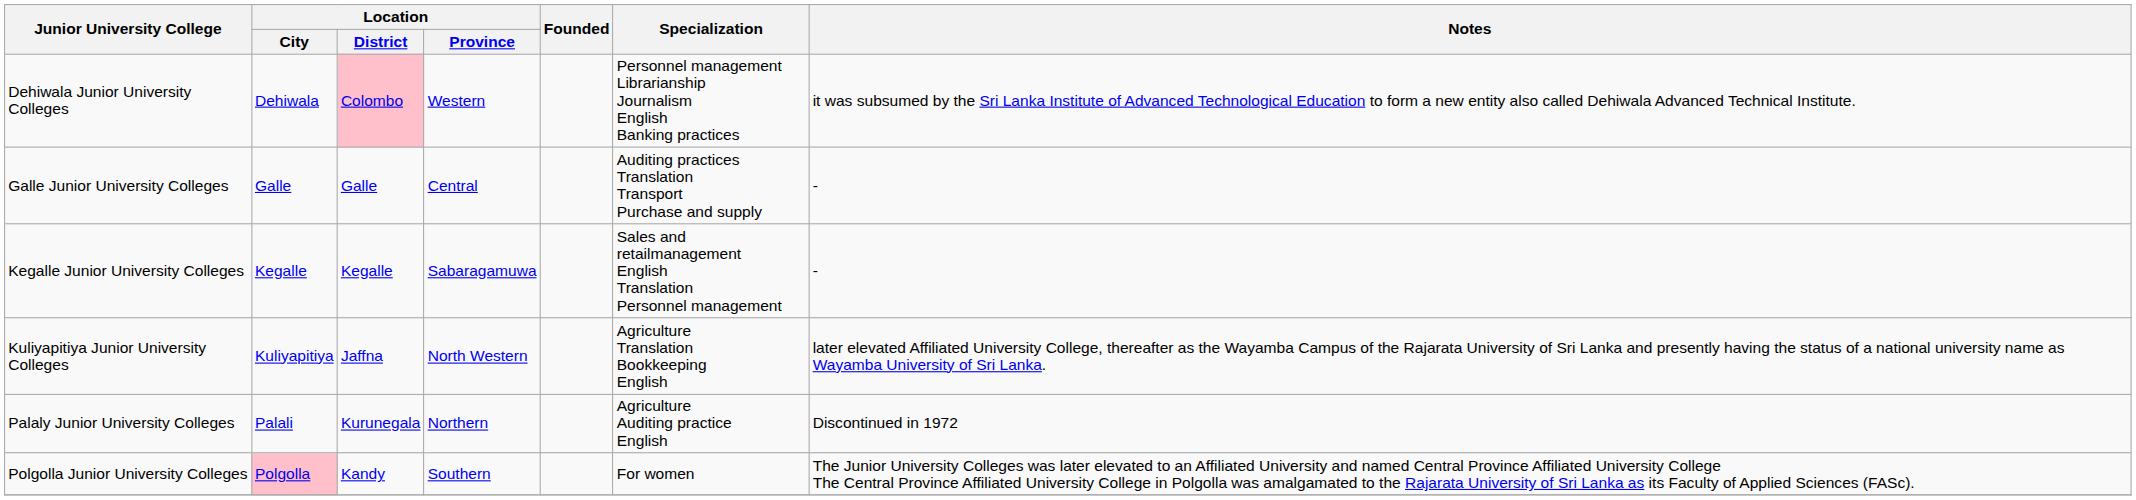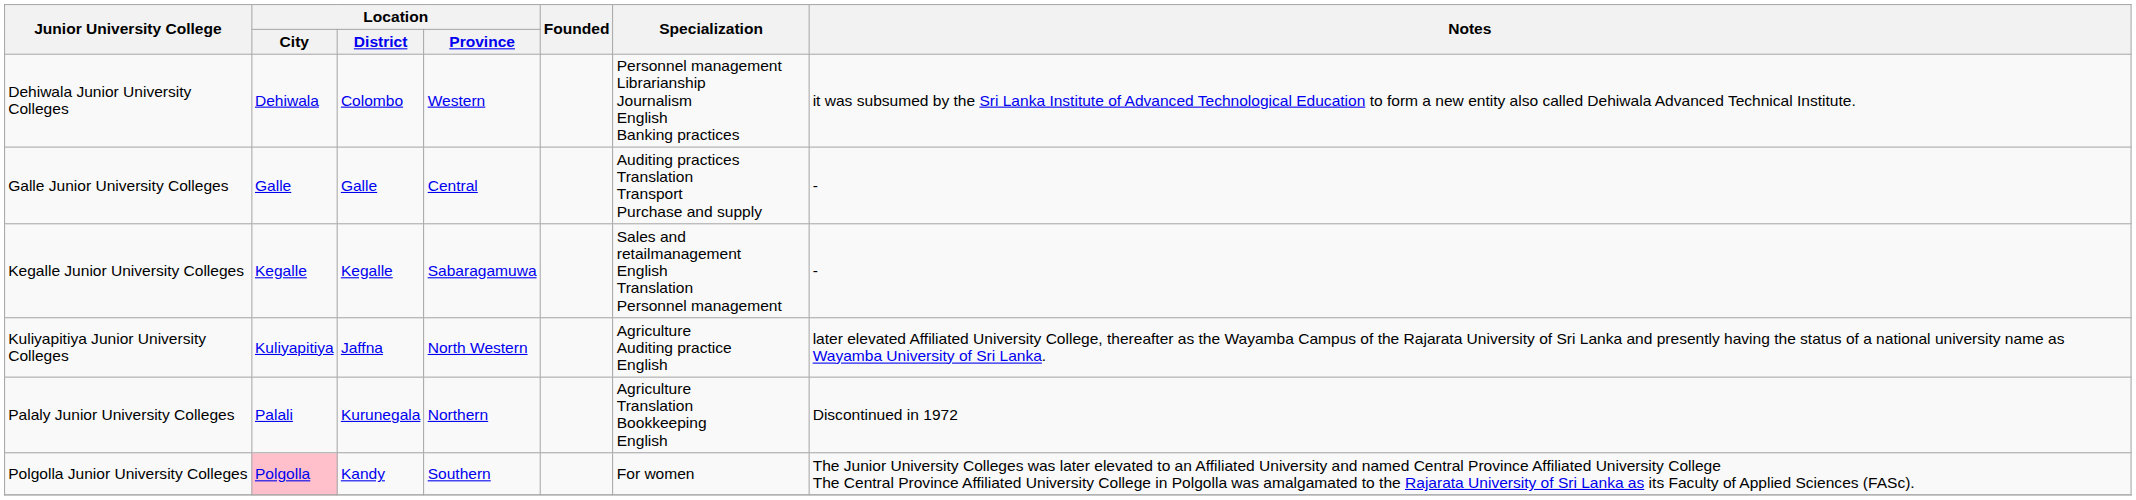Dehiwala Junior University Colleges | Location / District: pink background -> no background
Kuliyapitiya Junior University Colleges | Specialization: Agriculture Translation Bookkeeping English -> Agriculture Auditing practice English
Palaly Junior University Colleges | Specialization: Agriculture Auditing practice English -> Agriculture Translation Bookkeeping English
